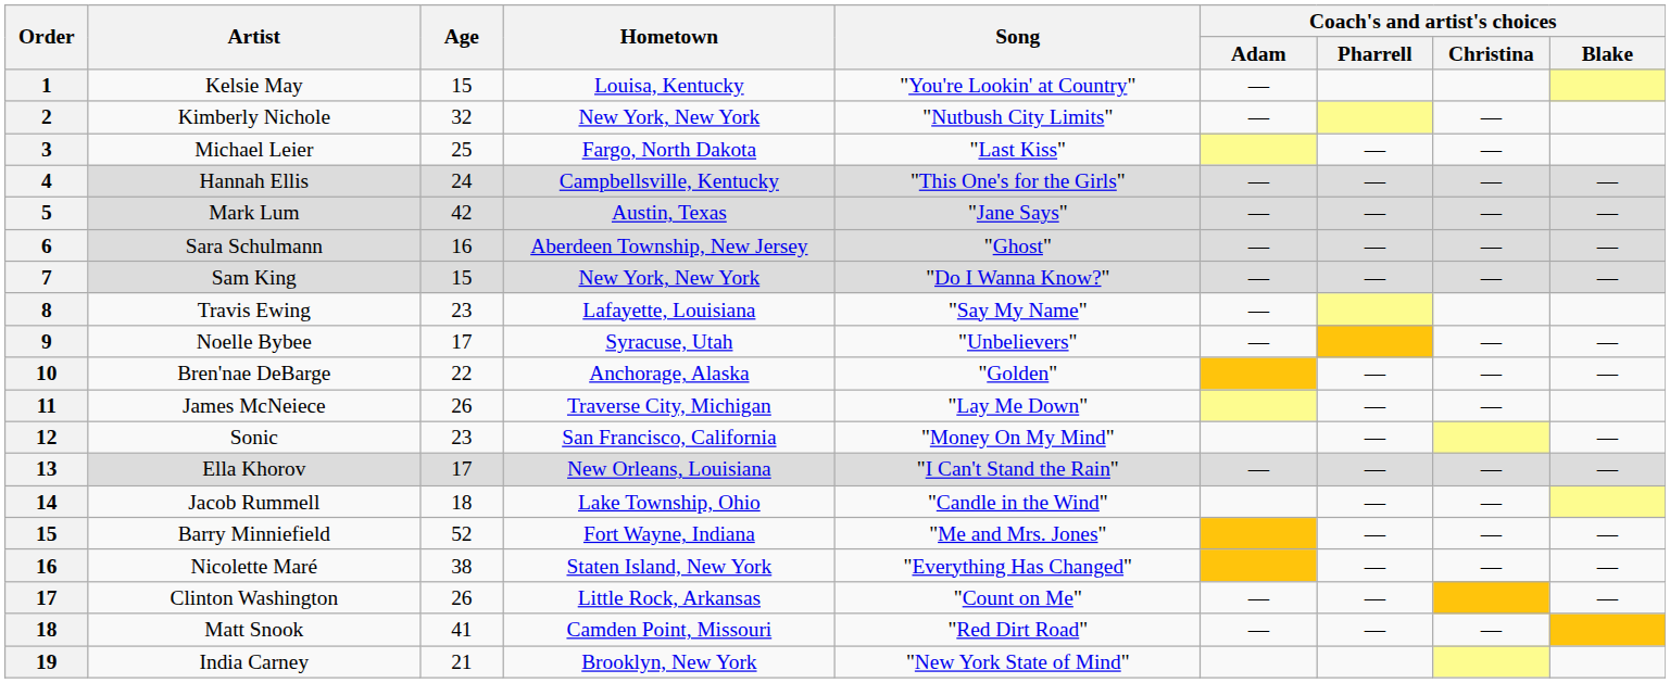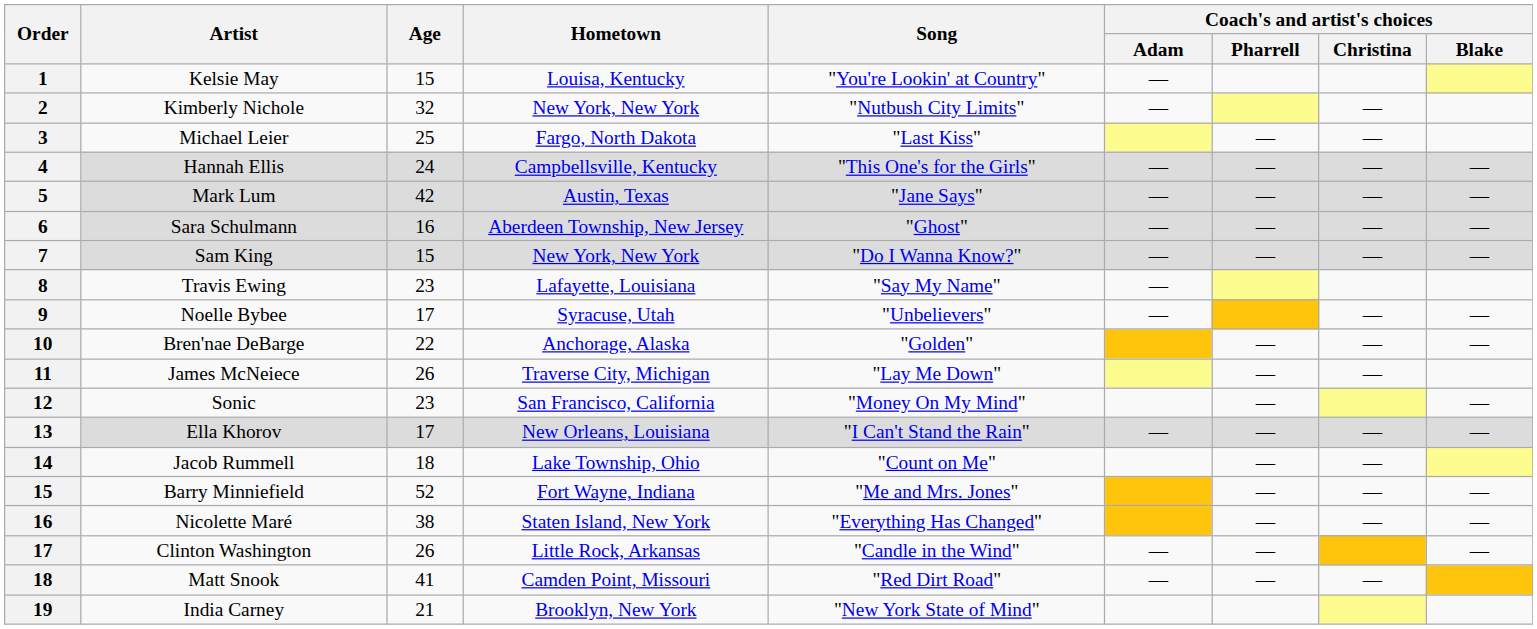Jacob Rummell | Song: "Candle in the Wind" -> "Count on Me"
Clinton Washington | Song: "Count on Me" -> "Candle in the Wind"
